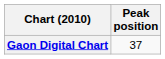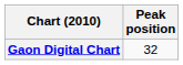Gaon Digital Chart | Peak position: 37 -> 32
